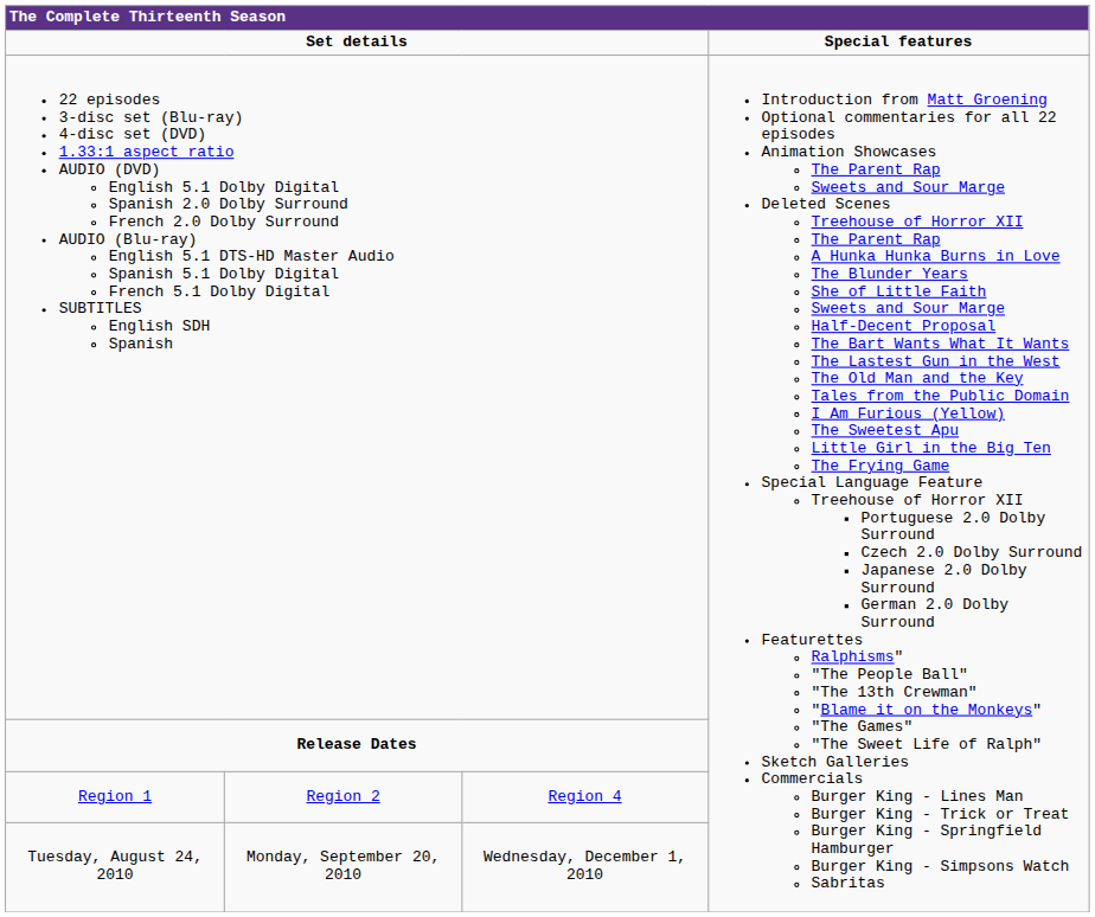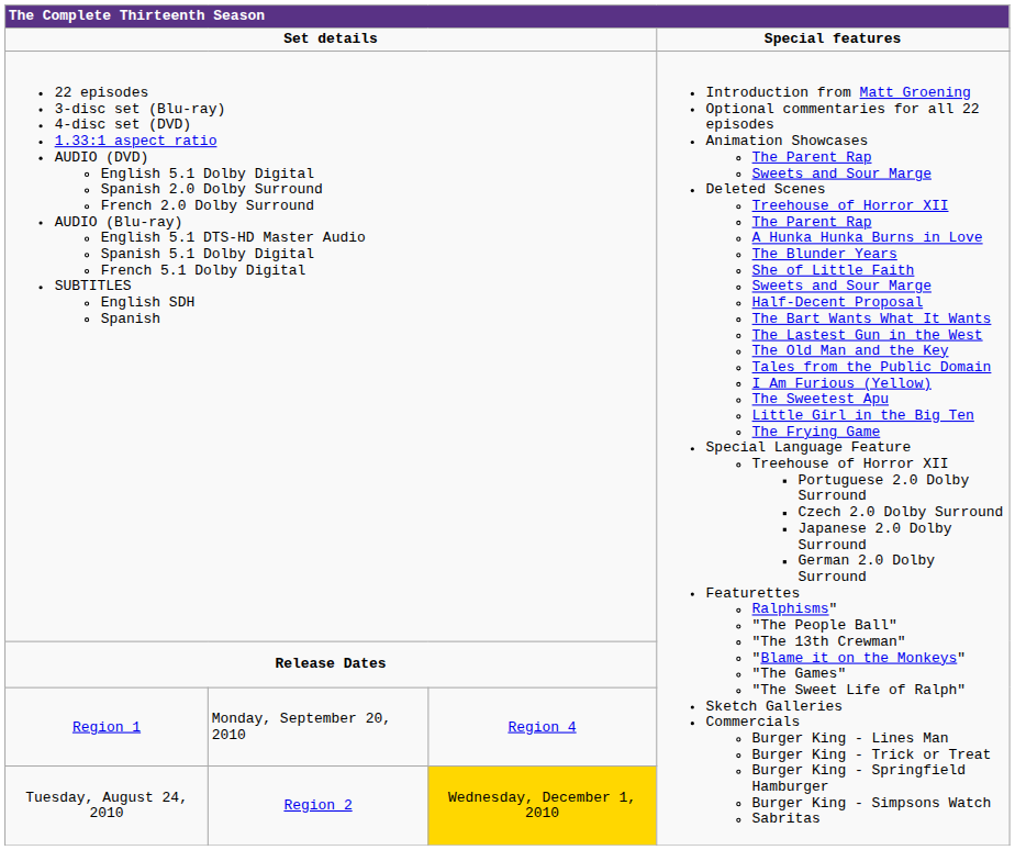Region 1 | column 2: Region 2 -> Monday, September 20, 2010
Tuesday, August 24, 2010 | column 2: Monday, September 20, 2010 -> Region 2
Tuesday, August 24, 2010 | column 3: no background -> gold background
